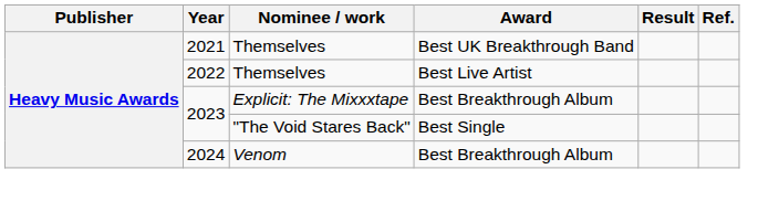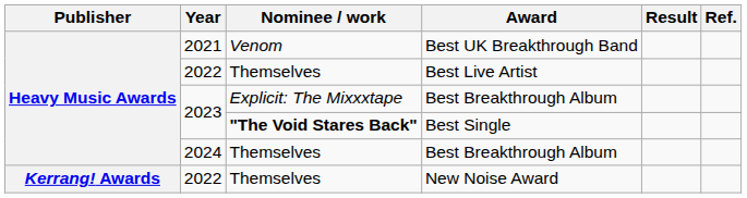Best UK Breakthrough Band | Nominee / work: Themselves -> Venom
Best Single | Nominee / work: normal -> bold
2024 / Best Breakthrough Album | Nominee / work: Venom -> Themselves
+ row: Kerrang! Awards | 2022 | Themselves | New Noise Award
